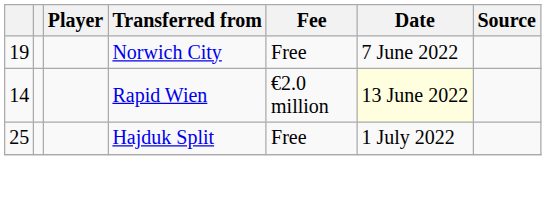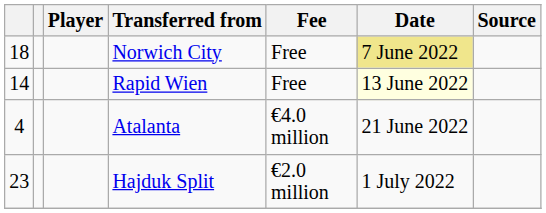Norwich City | column 1: 19 -> 18
Norwich City | Date: no background -> khaki background
Rapid Wien | Fee: €2.0 million -> Free
+ row: 4 | Atalanta | €4.0 million | 21 June 2022
Hajduk Split | column 1: 25 -> 23
Hajduk Split | Fee: Free -> €2.0 million
